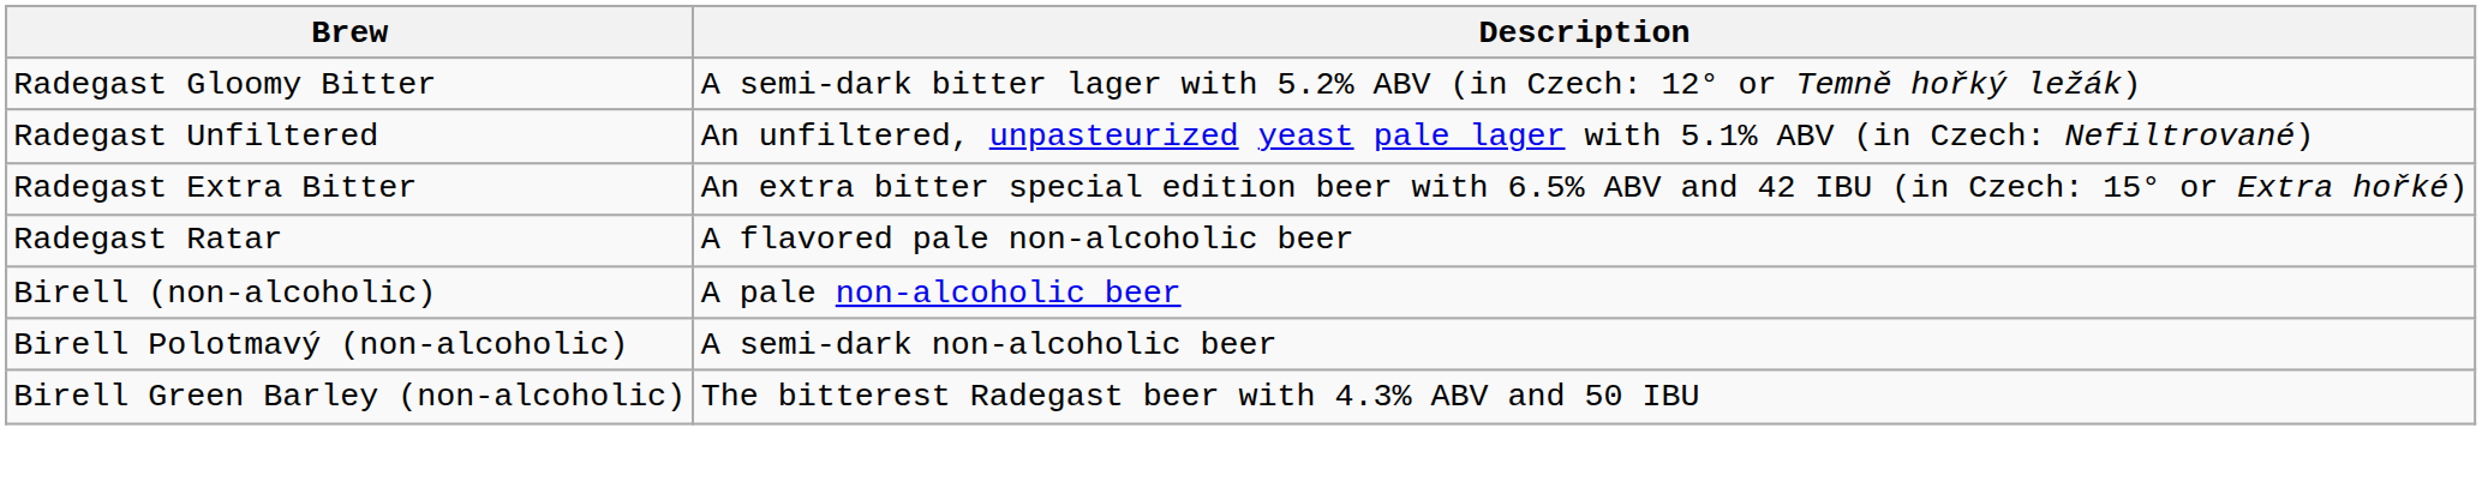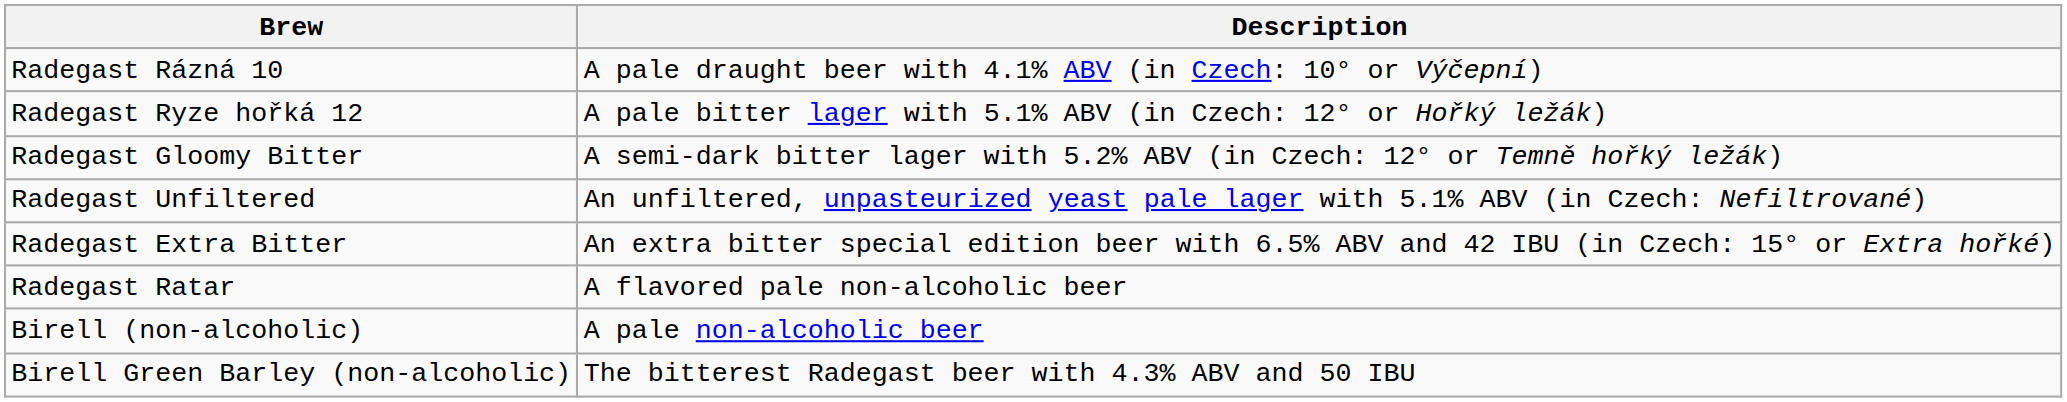+ row: Radegast Rázná 10 | A pale draught beer with 4.1% ABV (in Czech: 10° or Výčepní)
+ row: Radegast Ryze hořká 12 | A pale bitter lager with 5.1% ABV (in Czech: 12° or Hořký ležák)
- row: Birell Polotmavý (non-alcoholic) | A semi-dark non-alcoholic beer
